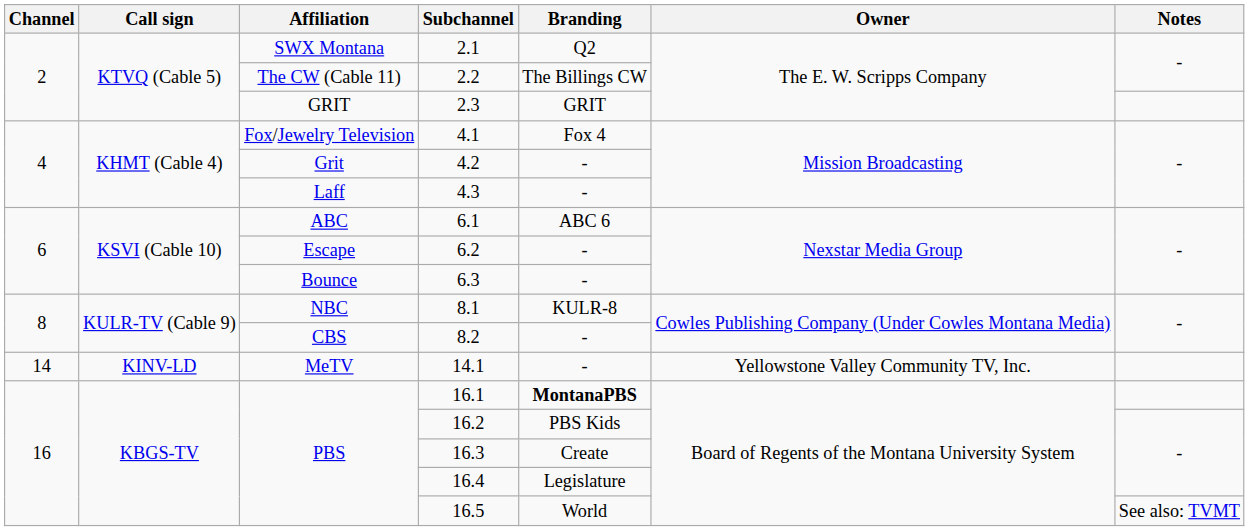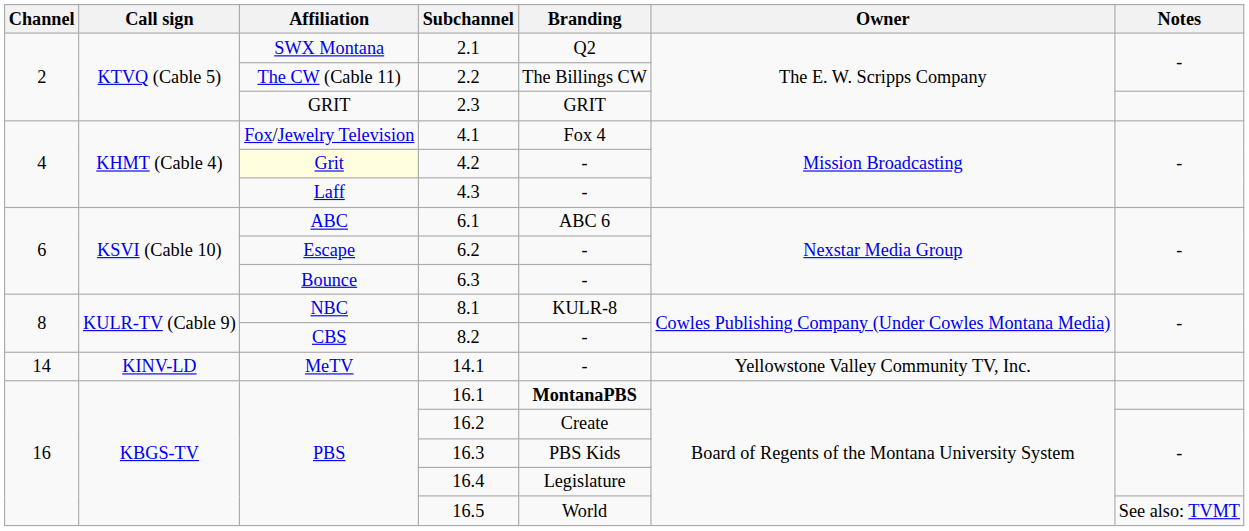4.2 | Affiliation: no background -> lightyellow background
16.2 | Branding: PBS Kids -> Create
16.3 | Branding: Create -> PBS Kids
